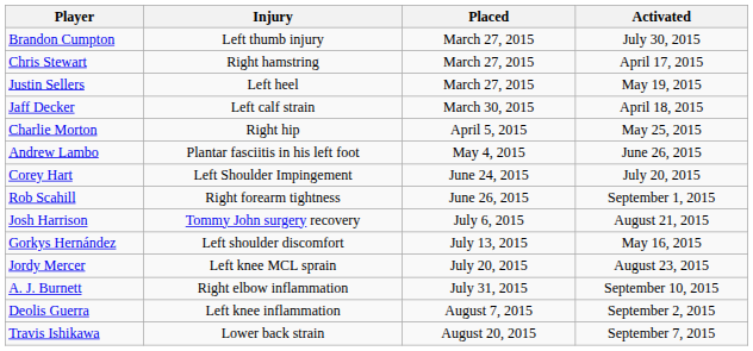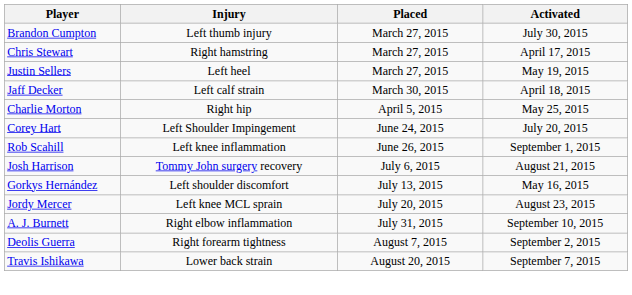- row: Andrew Lambo | Plantar fasciitis in his left foot | May 4, 2015 | June 26, 2015
Rob Scahill | Injury: Right forearm tightness -> Left knee inflammation
Deolis Guerra | Injury: Left knee inflammation -> Right forearm tightness
